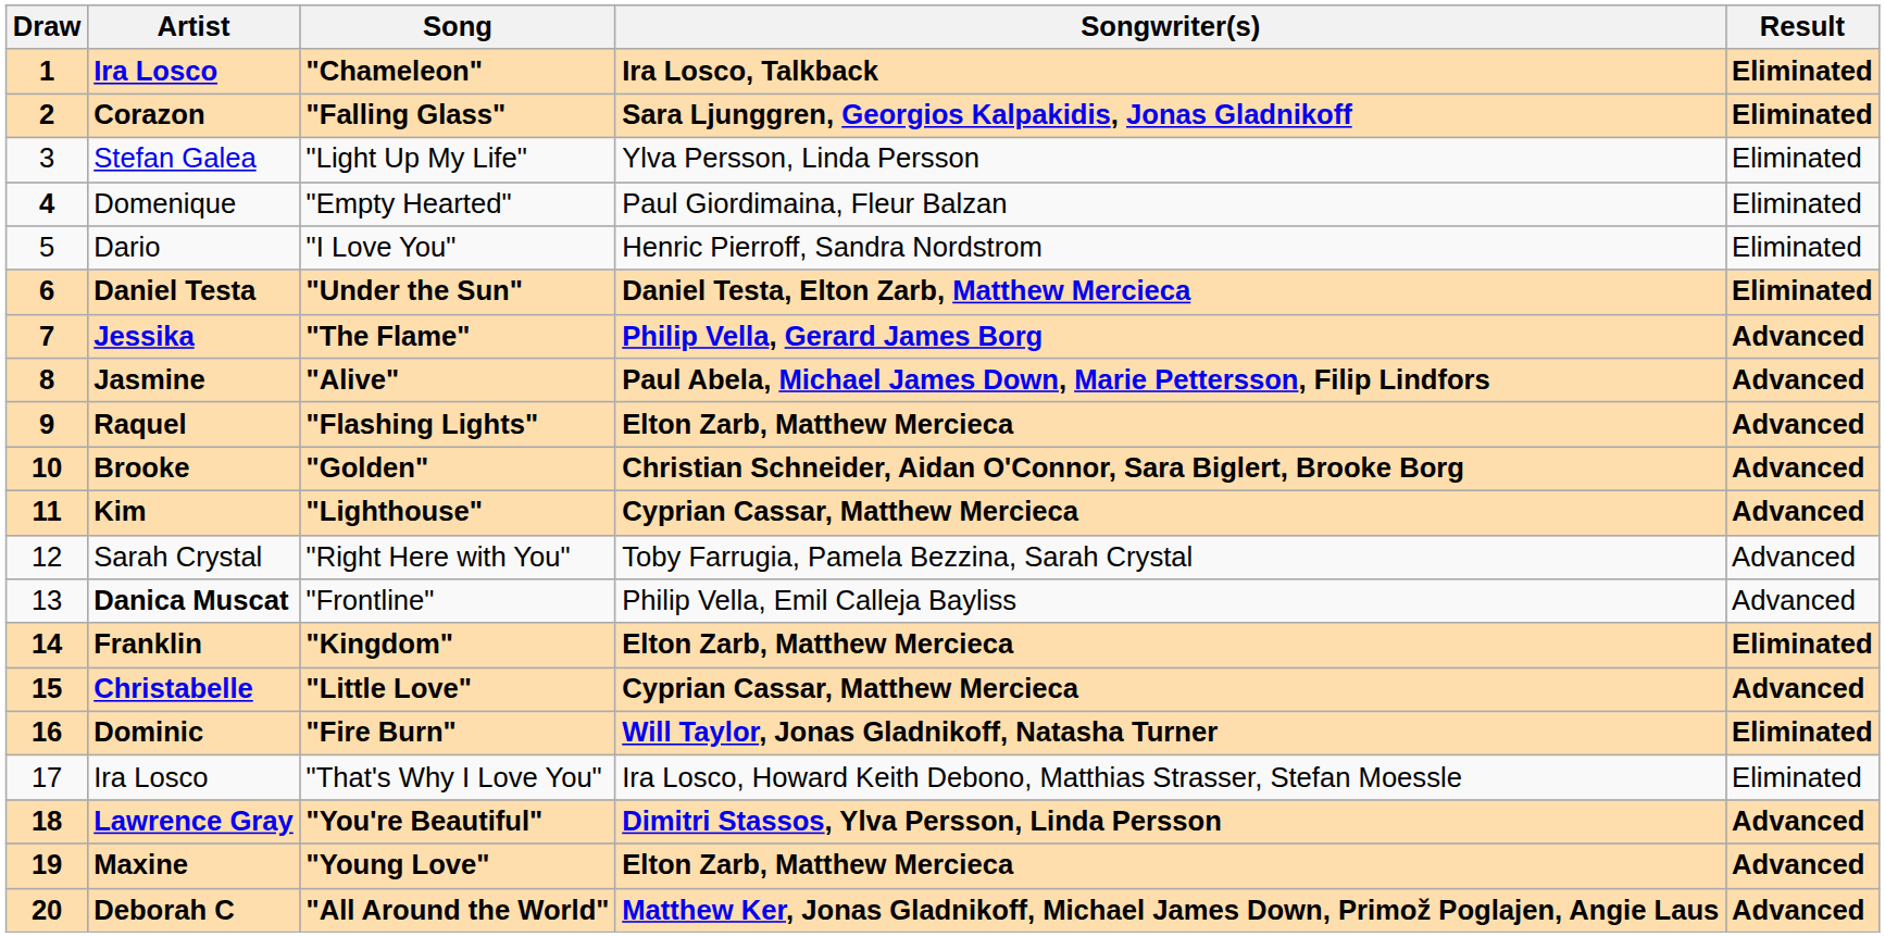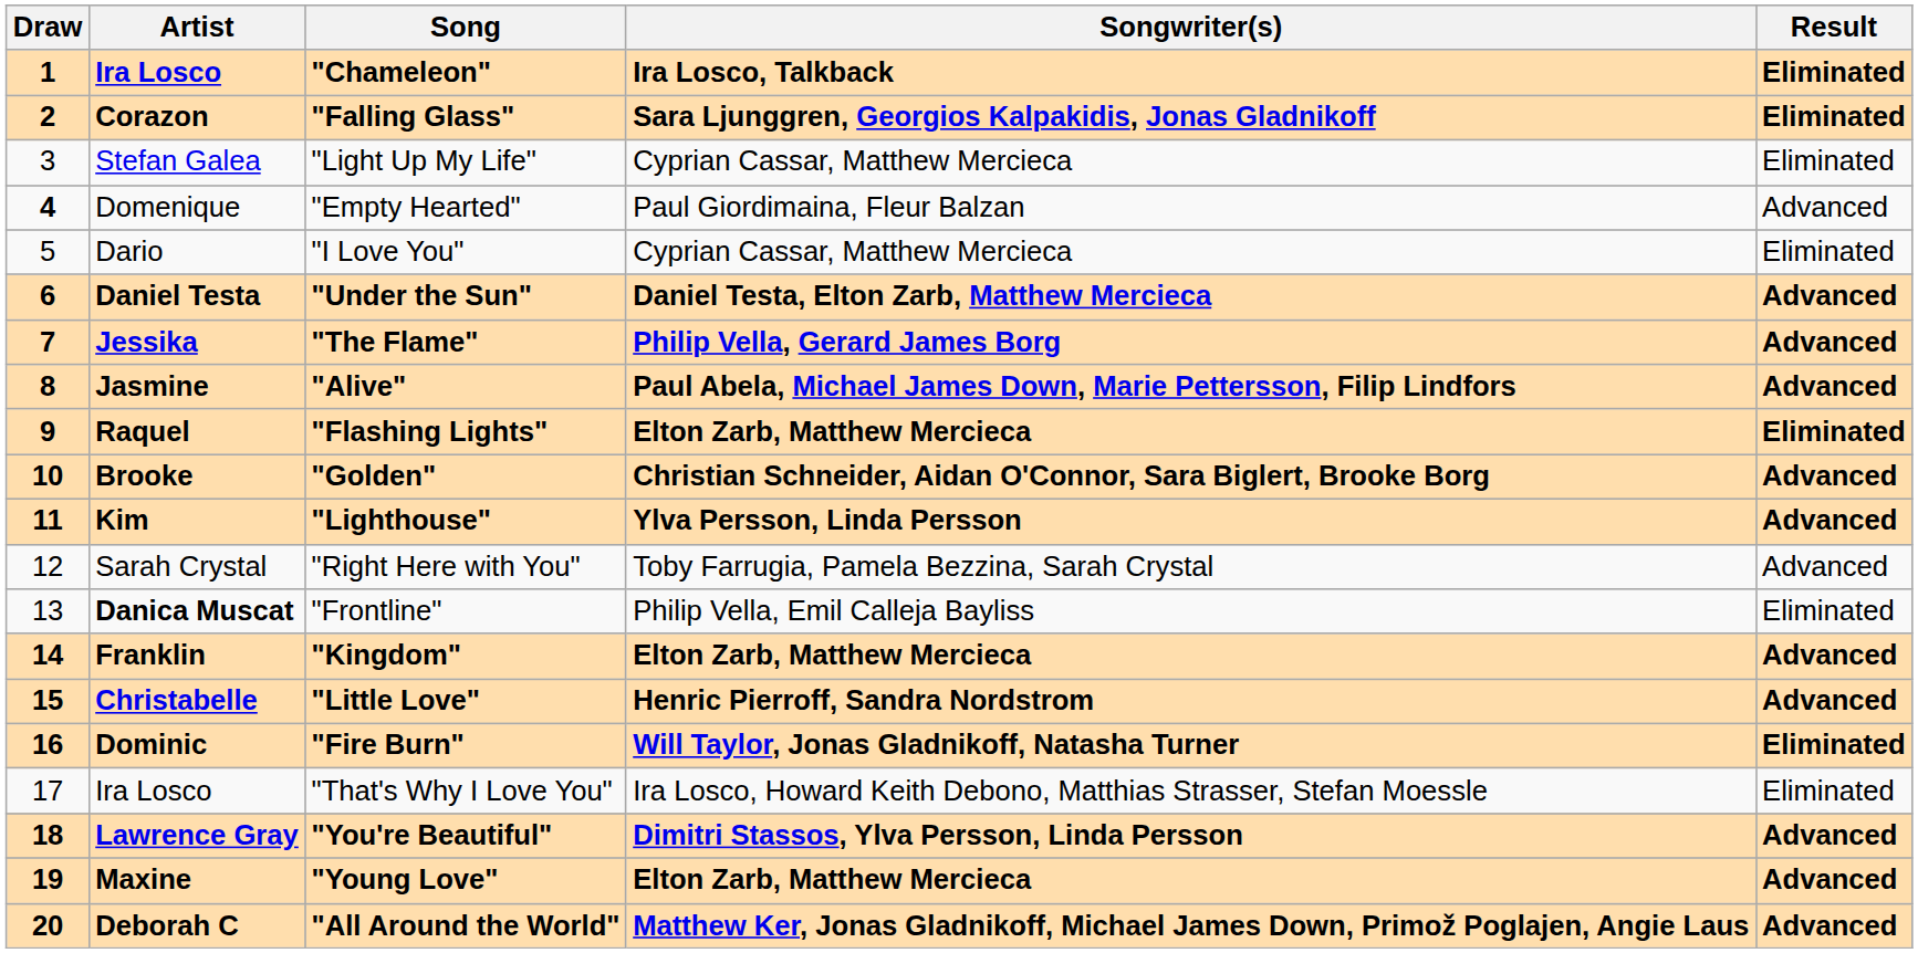"Light Up My Life" | Songwriter(s): Ylva Persson, Linda Persson -> Cyprian Cassar, Matthew Mercieca
"Empty Hearted" | Result: Eliminated -> Advanced
"I Love You" | Songwriter(s): Henric Pierroff, Sandra Nordstrom -> Cyprian Cassar, Matthew Mercieca
"Under the Sun" | Result: Eliminated -> Advanced
"Flashing Lights" | Result: Advanced -> Eliminated
"Lighthouse" | Songwriter(s): Cyprian Cassar, Matthew Mercieca -> Ylva Persson, Linda Persson
"Frontline" | Result: Advanced -> Eliminated
"Kingdom" | Result: Eliminated -> Advanced
"Little Love" | Songwriter(s): Cyprian Cassar, Matthew Mercieca -> Henric Pierroff, Sandra Nordstrom
